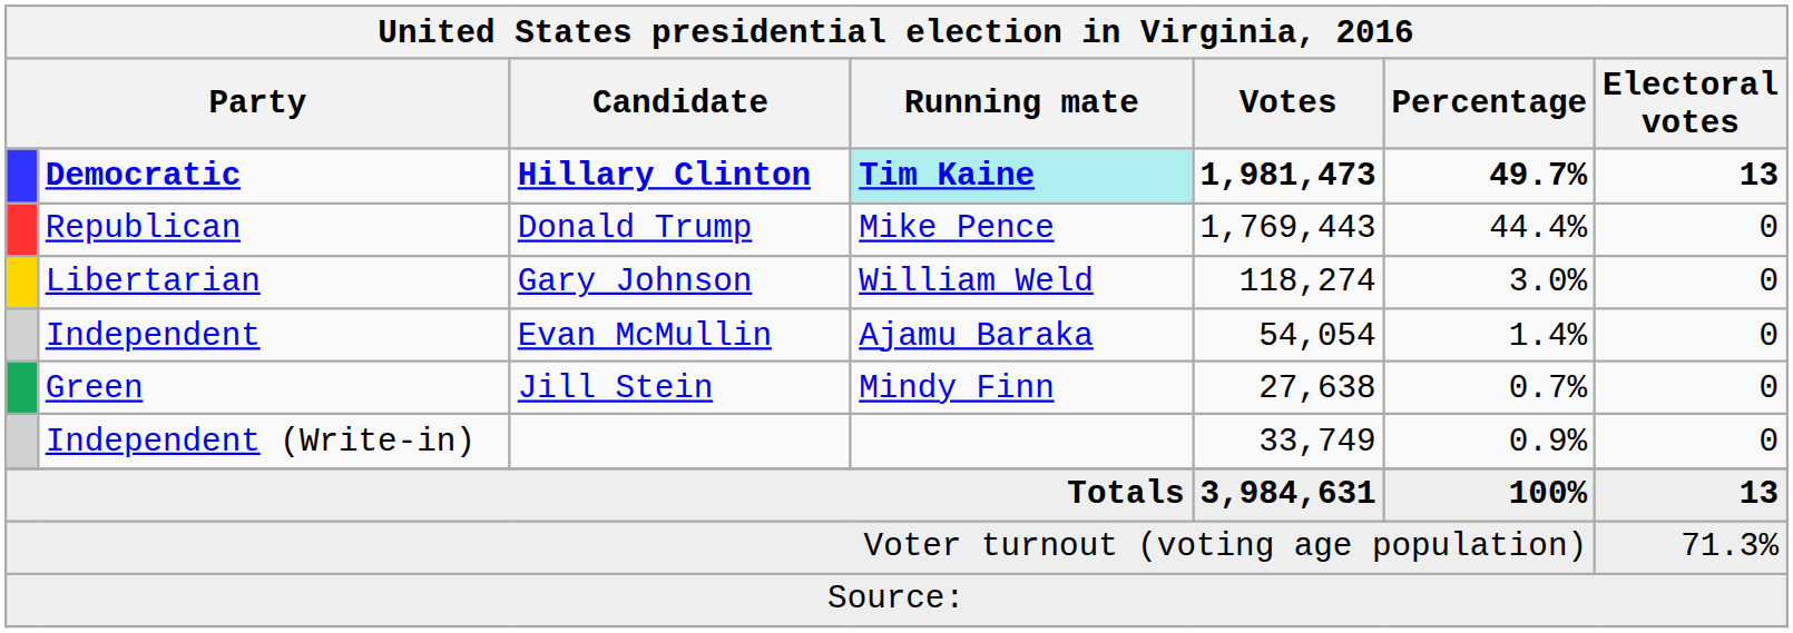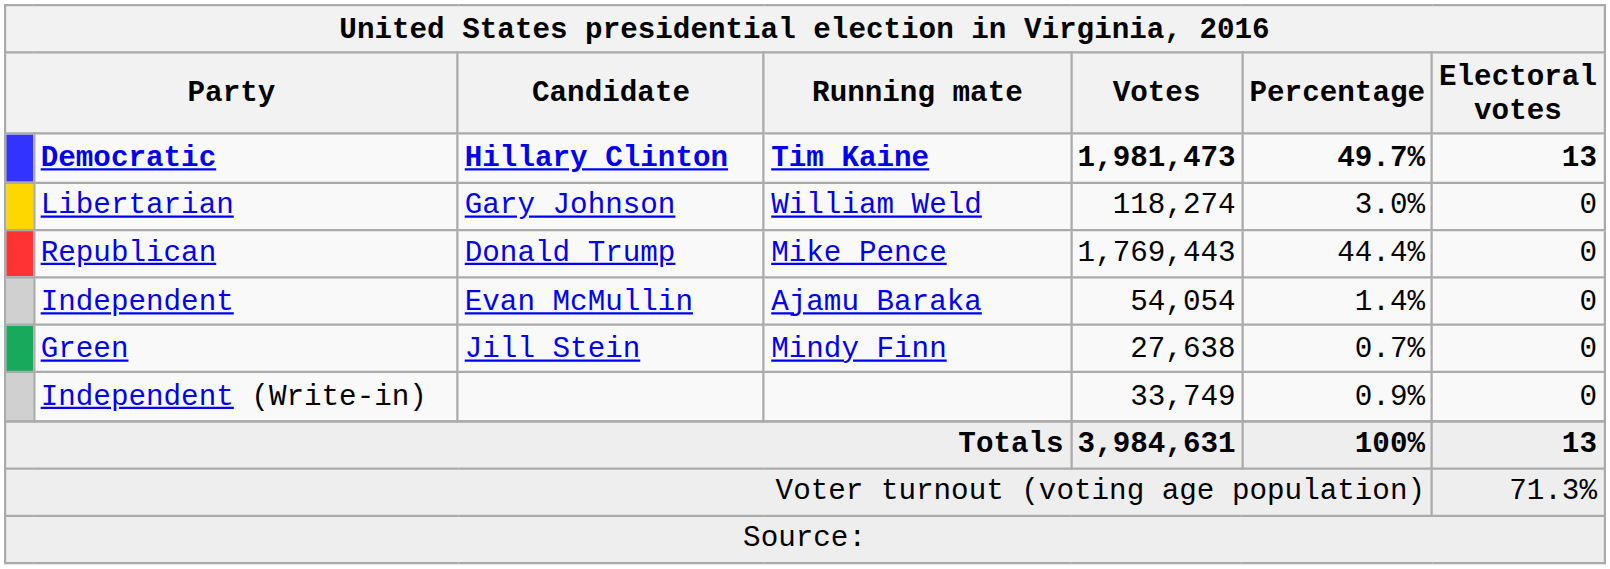Democratic | Running mate: paleturquoise background -> no background
rows swapped: Republican <-> Libertarian
